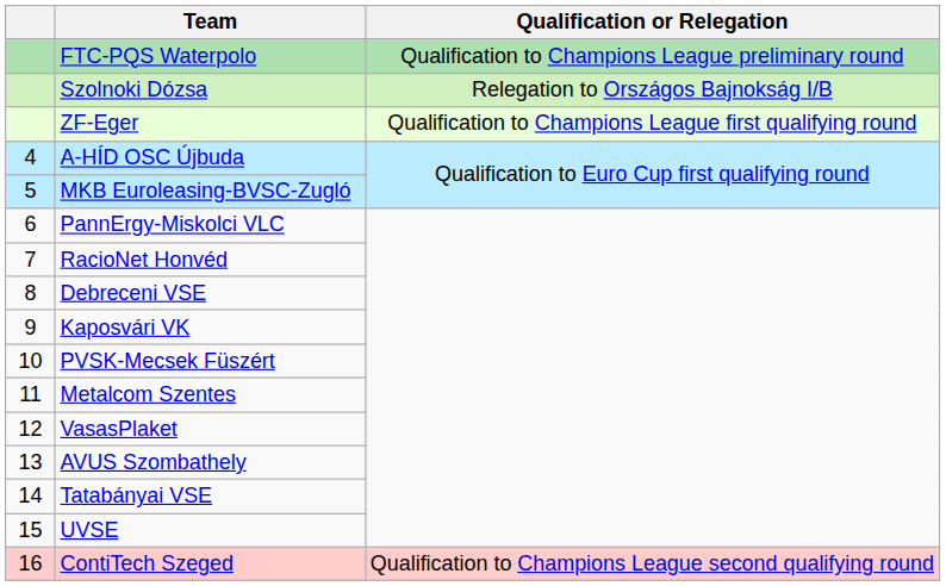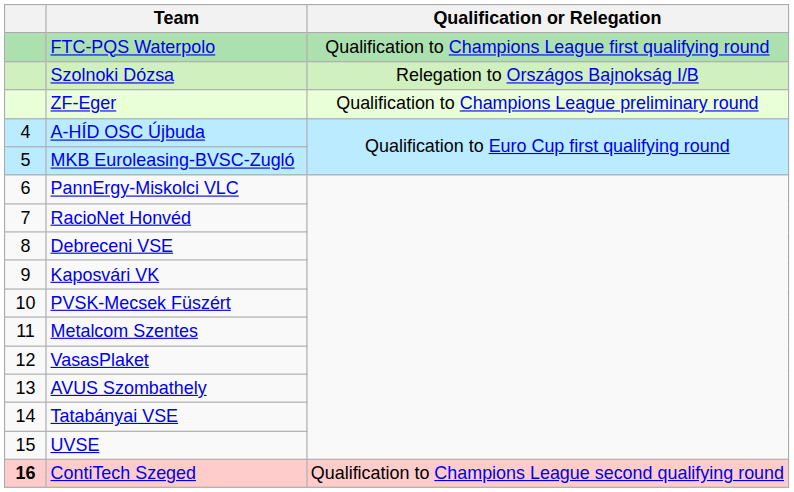FTC-PQS Waterpolo | Qualification or Relegation: Qualification to Champions League preliminary round -> Qualification to Champions League first qualifying round
ZF-Eger | Qualification or Relegation: Qualification to Champions League first qualifying round -> Qualification to Champions League preliminary round
ContiTech Szeged | column 1: normal -> bold
